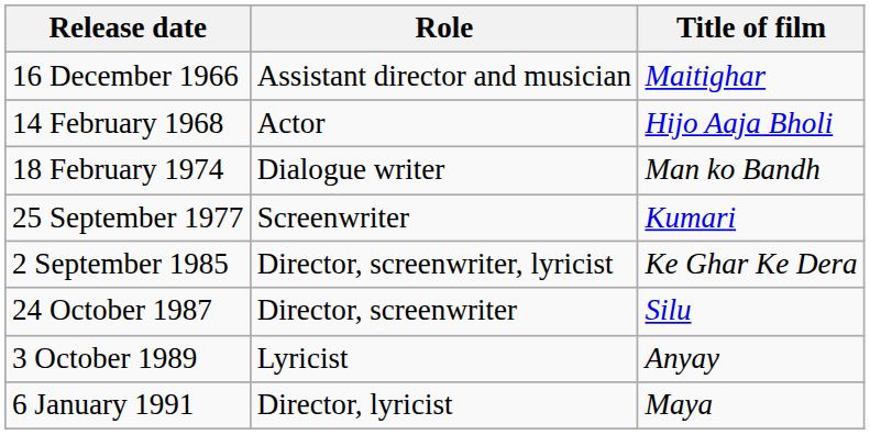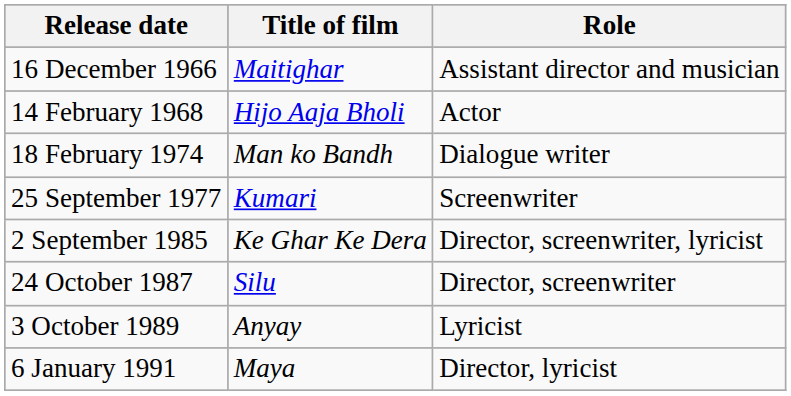columns swapped: Title of film <-> Role
